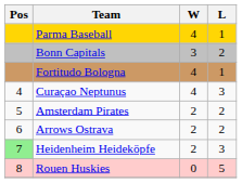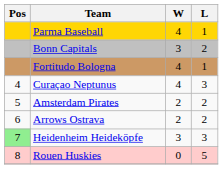Heidenheim Heideköpfe | W: 2 -> 3
